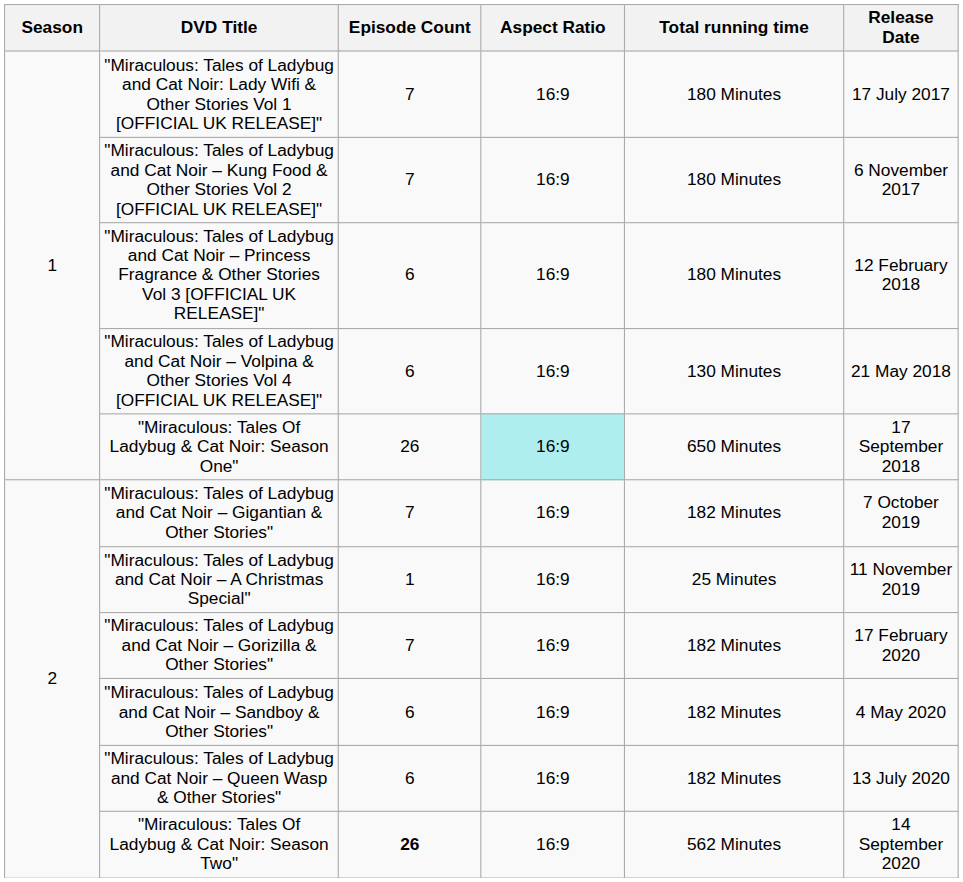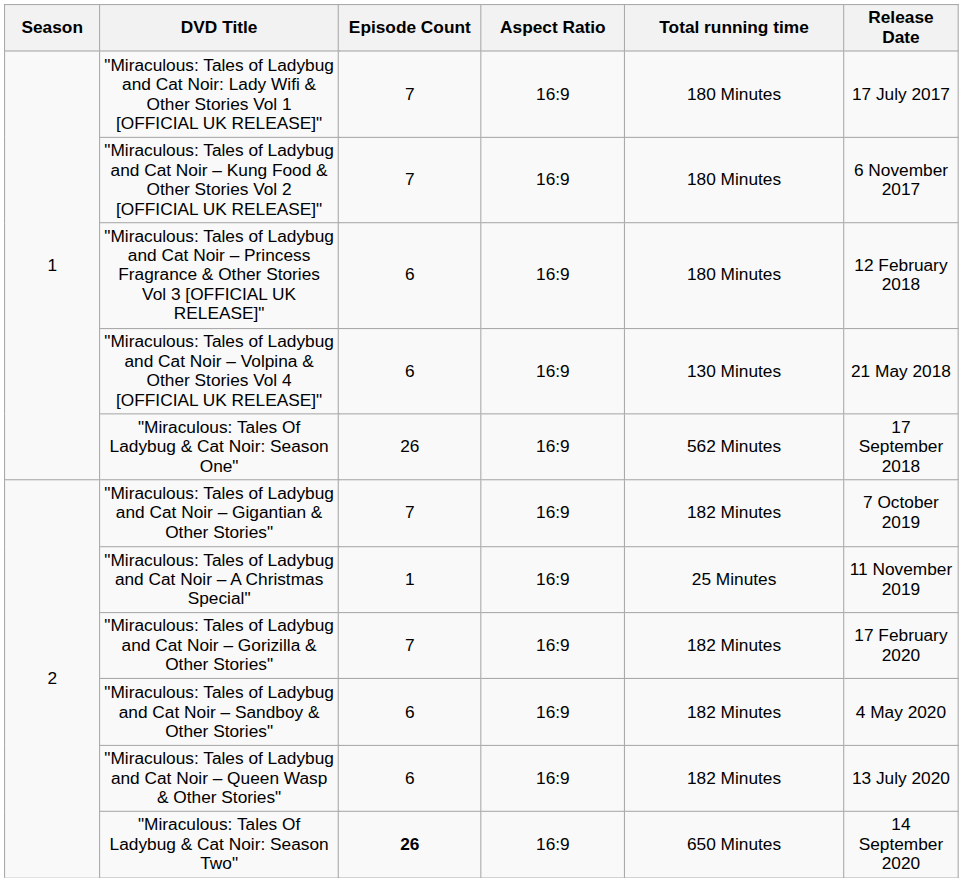"Miraculous: Tales Of Ladybug & Cat Noir: Season One" | Aspect Ratio: paleturquoise background -> no background
"Miraculous: Tales Of Ladybug & Cat Noir: Season One" | Total running time: 650 Minutes -> 562 Minutes
"Miraculous: Tales Of Ladybug & Cat Noir: Season Two" | Total running time: 562 Minutes -> 650 Minutes
